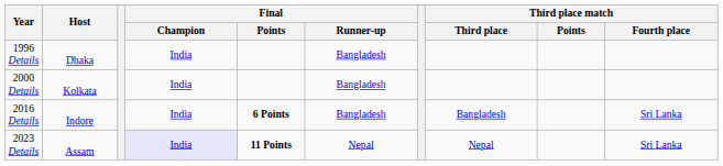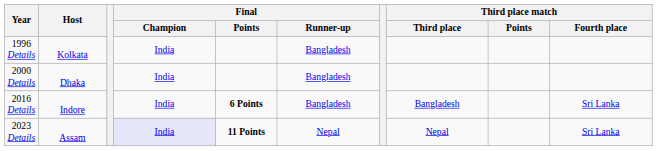1996 Details | Host: Dhaka -> Kolkata
2000 Details | Host: Kolkata -> Dhaka
